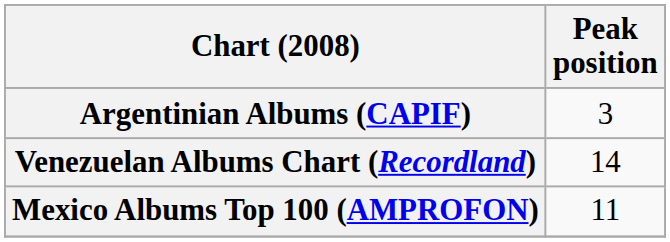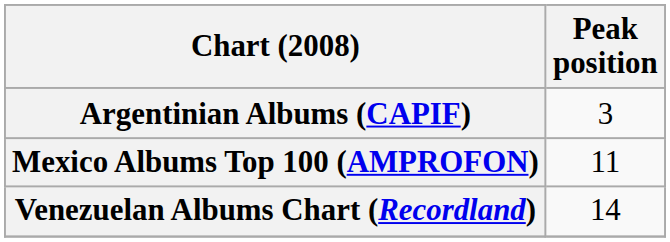rows swapped: Mexico Albums Top 100 (AMPROFON) <-> Venezuelan Albums Chart (Recordland)
